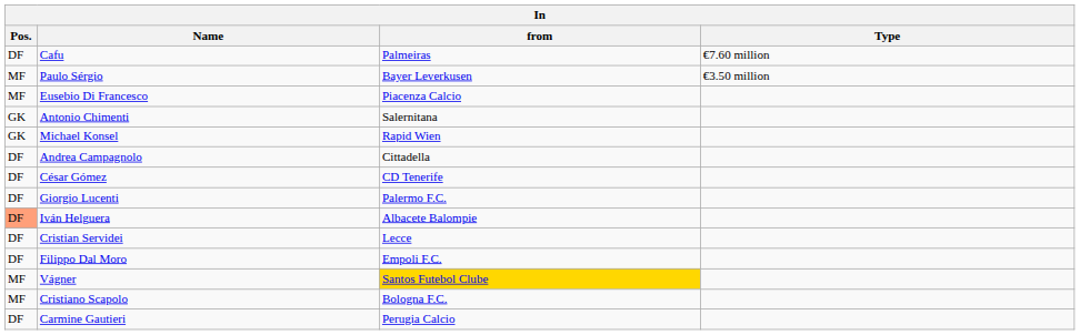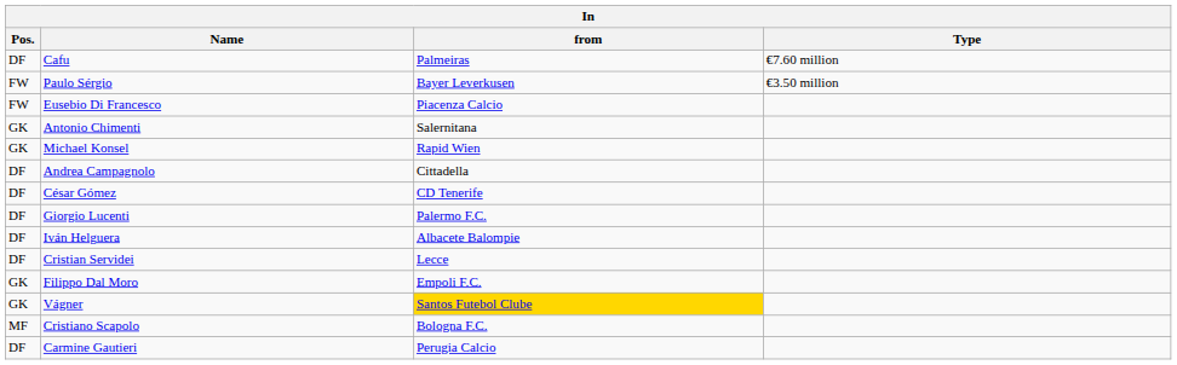Paulo Sérgio | Pos.: MF -> FW
Eusebio Di Francesco | Pos.: MF -> FW
Iván Helguera | Pos.: lightsalmon background -> no background
Filippo Dal Moro | Pos.: DF -> GK
Vágner | Pos.: MF -> GK
